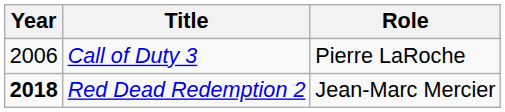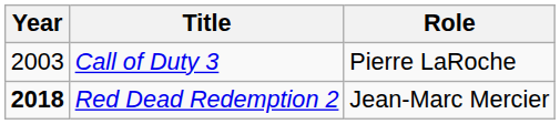Call of Duty 3 | Year: 2006 -> 2003
